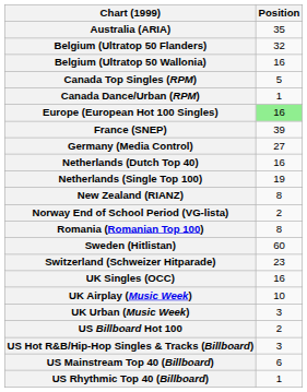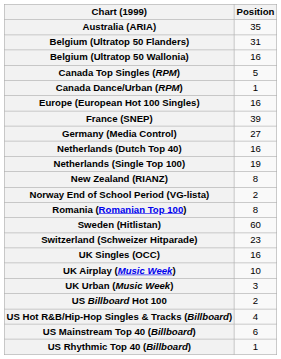Belgium (Ultratop 50 Flanders) | Position: 32 -> 31
Europe (European Hot 100 Singles) | Position: lightgreen background -> no background
US Hot R&B/Hip-Hop Singles & Tracks (Billboard) | Position: 3 -> 4
